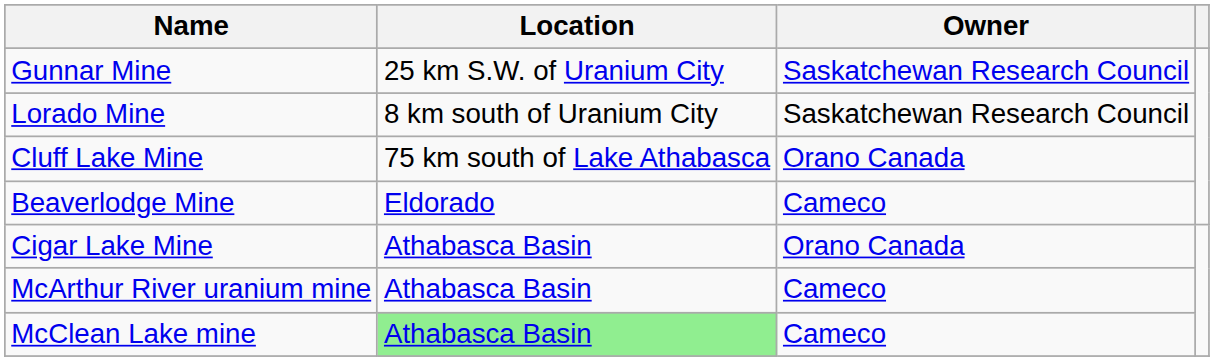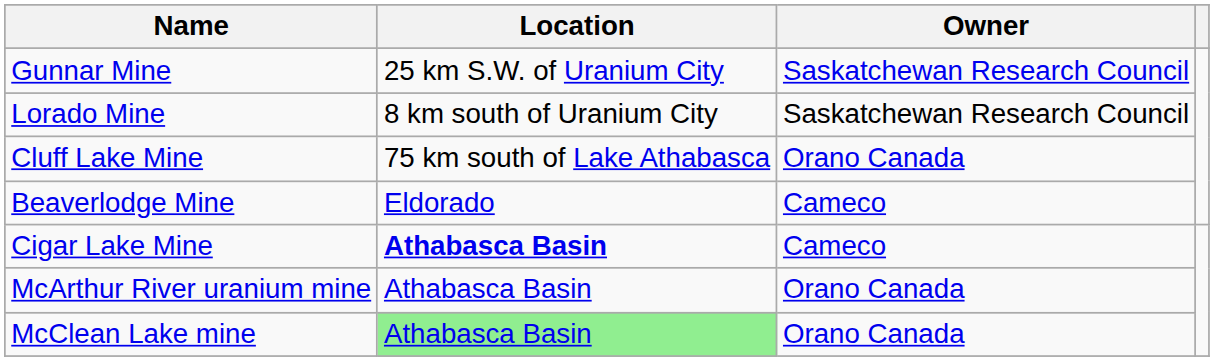Cigar Lake Mine | Location: normal -> bold
Cigar Lake Mine | Owner: Orano Canada -> Cameco
McArthur River uranium mine | Owner: Cameco -> Orano Canada
McClean Lake mine | Owner: Cameco -> Orano Canada
